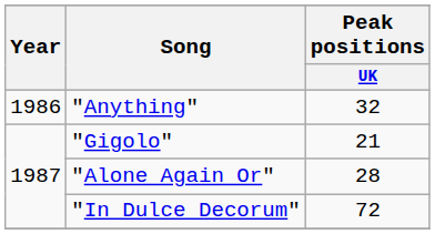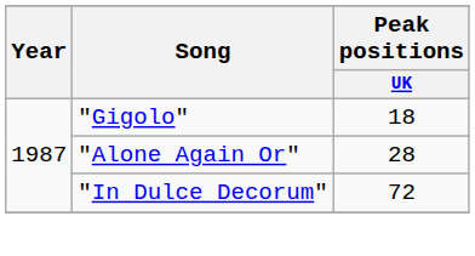- row: 1986 | "Anything" | 32
"Gigolo" | Peak positions / UK: 21 -> 18
